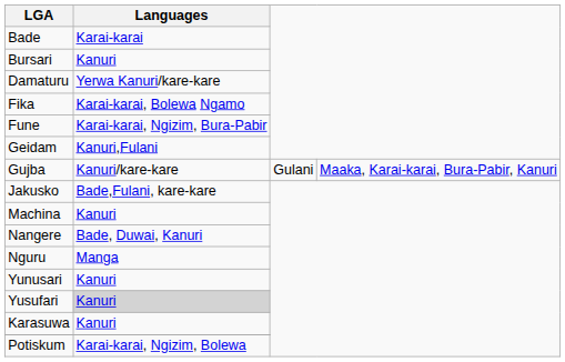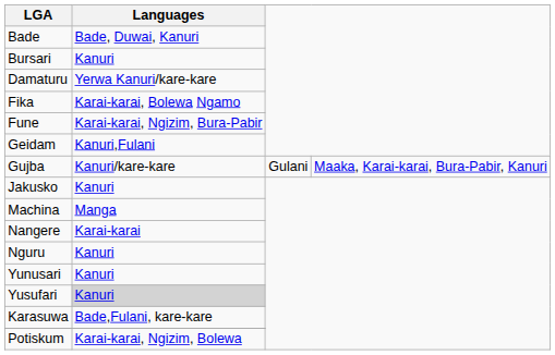Bade | Languages: Karai-karai -> Bade, Duwai, Kanuri
Jakusko | Languages: Bade,Fulani, kare-kare -> Kanuri
Machina | Languages: Kanuri -> Manga
Nangere | Languages: Bade, Duwai, Kanuri -> Karai-karai
Nguru | Languages: Manga -> Kanuri
Karasuwa | Languages: Kanuri -> Bade,Fulani, kare-kare
